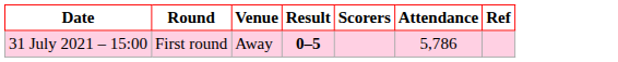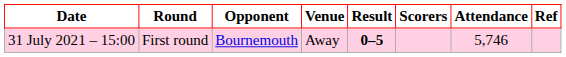+ column: Opponent | Bournemouth
31 July 2021 – 15:00 | Attendance: 5,786 -> 5,746
